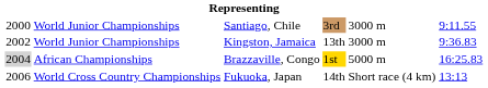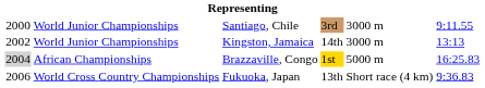Kingston, Jamaica | column 4: 13th -> 14th
Kingston, Jamaica | column 6: 9:36.83 -> 13:13
Fukuoka, Japan | column 4: 14th -> 13th
Fukuoka, Japan | column 6: 13:13 -> 9:36.83
